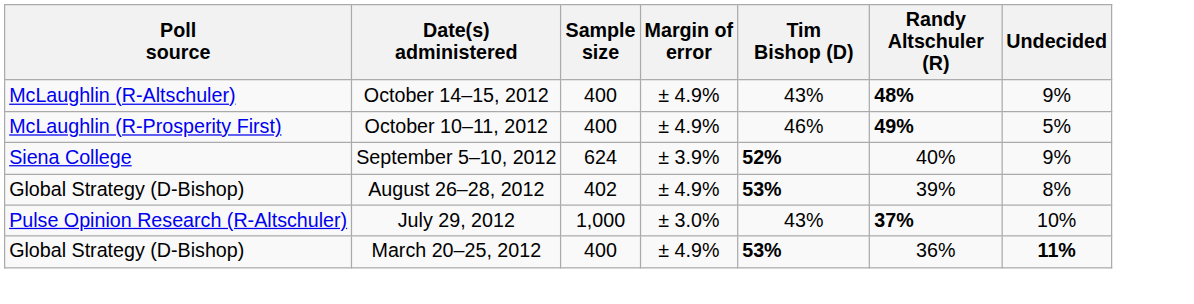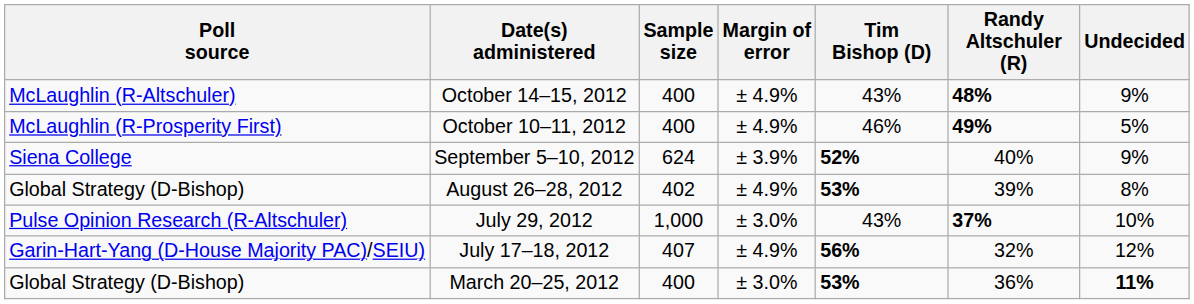+ row: Garin-Hart-Yang (D-House Majority PAC)/SEIU) | July 17–18, 2012 | 407 | ± 4.9% | 56% | 32% | 12%
March 20–25, 2012 | Margin of error: ± 4.9% -> ± 3.0%
